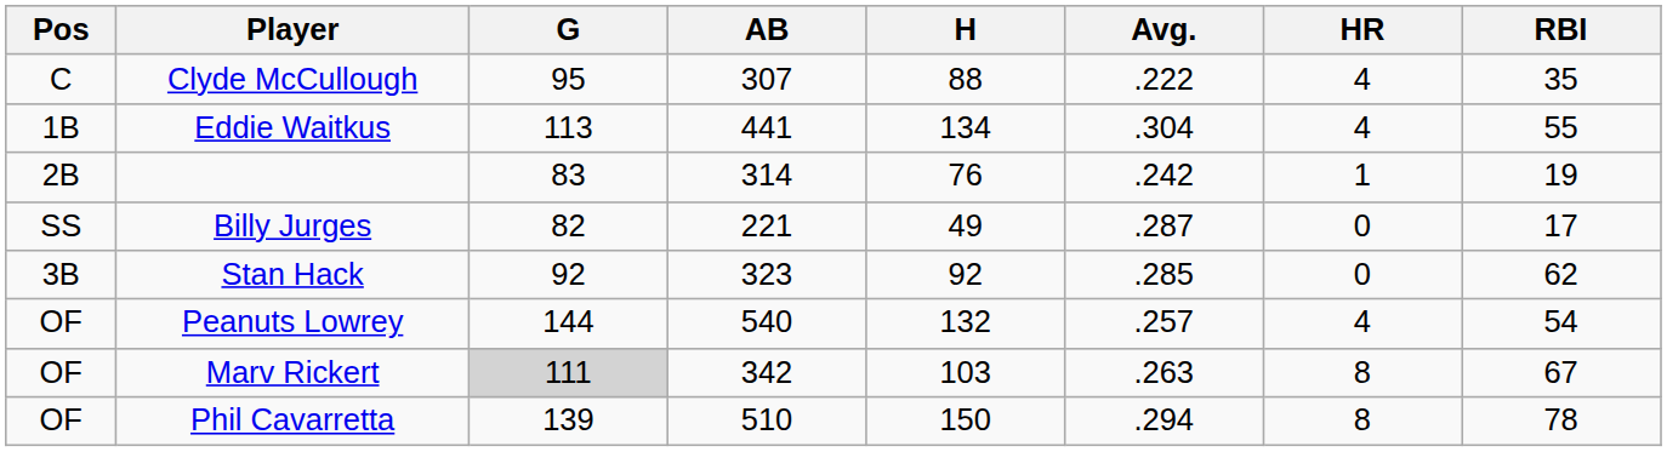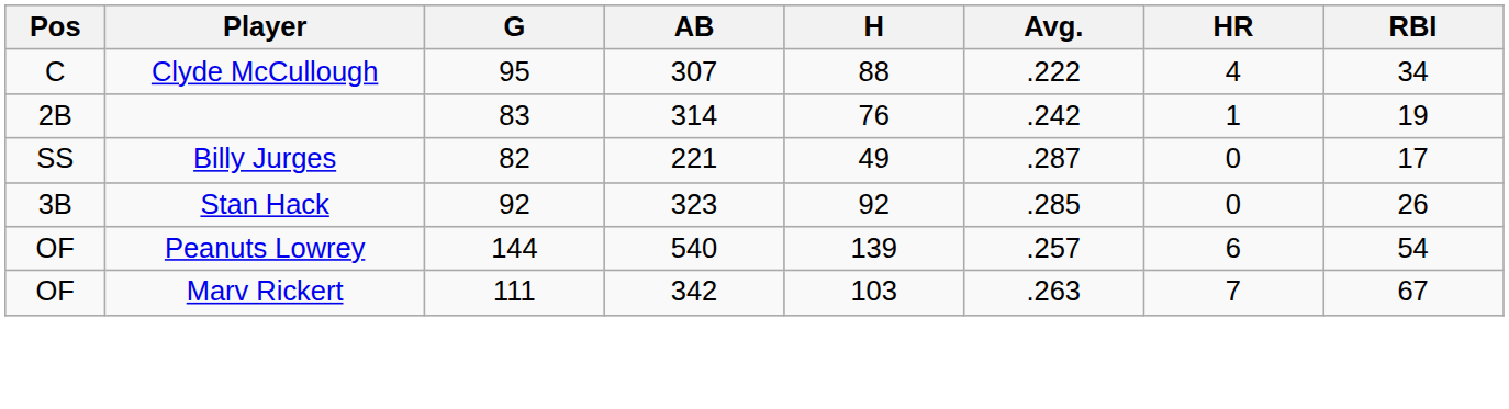Clyde McCullough | RBI: 35 -> 34
- row: 1B | Eddie Waitkus | 113 | 441 | 134 | .304 | 4 | 55
Stan Hack | RBI: 62 -> 26
Peanuts Lowrey | H: 132 -> 139
Peanuts Lowrey | HR: 4 -> 6
Marv Rickert | G: lightgrey background -> no background
Marv Rickert | HR: 8 -> 7
- row: OF | Phil Cavarretta | 139 | 510 | 150 | .294 | 8 | 78
